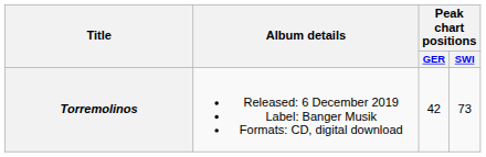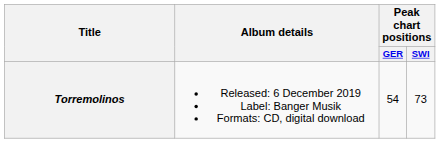Torremolinos | Peak chart positions / GER: 42 -> 54
